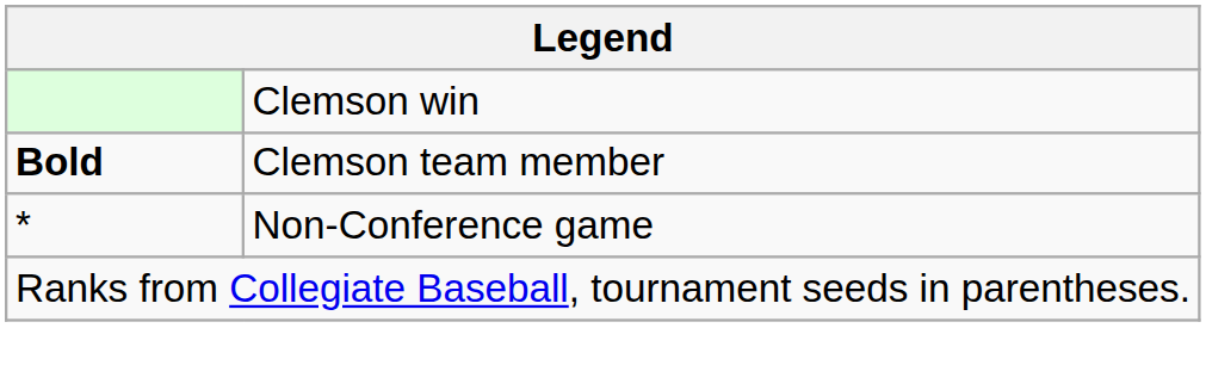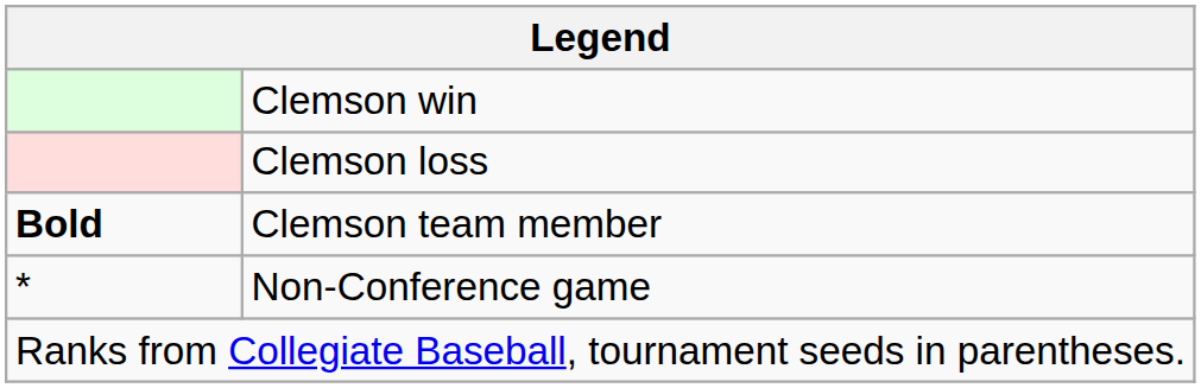+ row: Clemson loss
